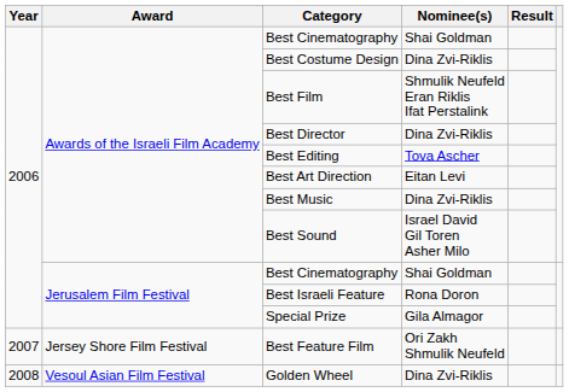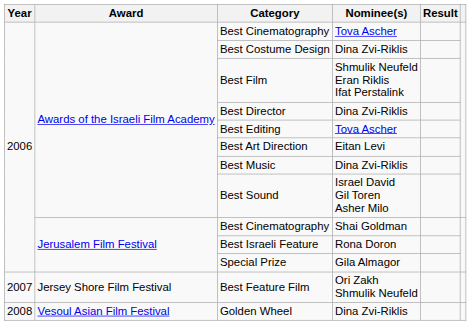Awards of the Israeli Film Academy / Best Cinematography | Nominee(s): Shai Goldman -> Tova Ascher
